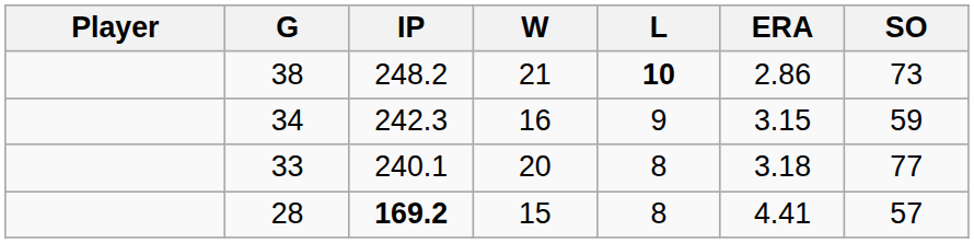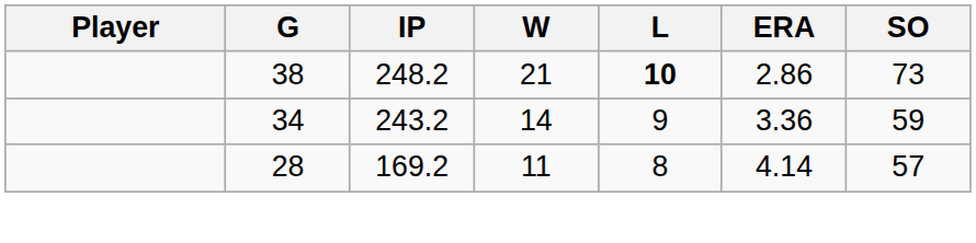34 | IP: 242.3 -> 243.2
34 | W: 16 -> 14
34 | ERA: 3.15 -> 3.36
- row: 33 | 240.1 | 20 | 8 | 3.18 | 77
28 | IP: bold -> normal
28 | W: 15 -> 11
28 | ERA: 4.41 -> 4.14
